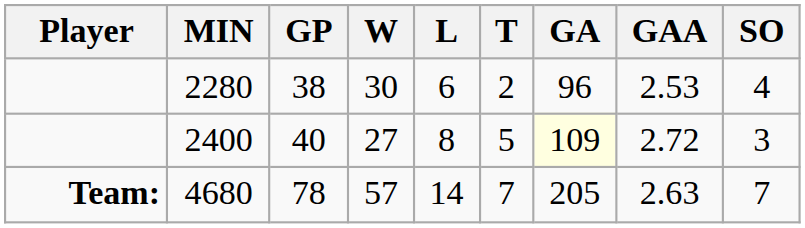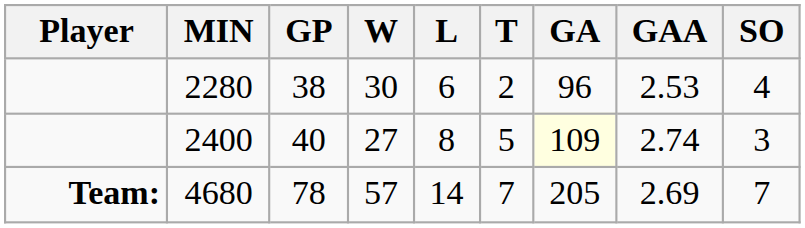2400 | GAA: 2.72 -> 2.74
4680 | GAA: 2.63 -> 2.69
